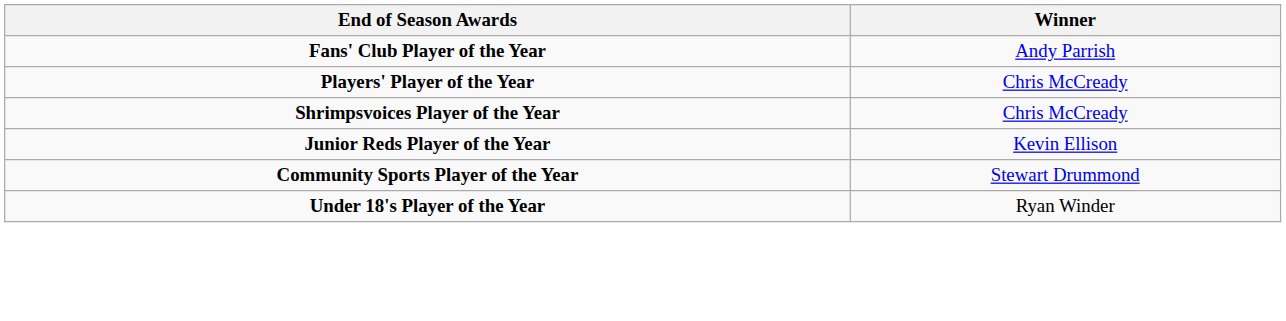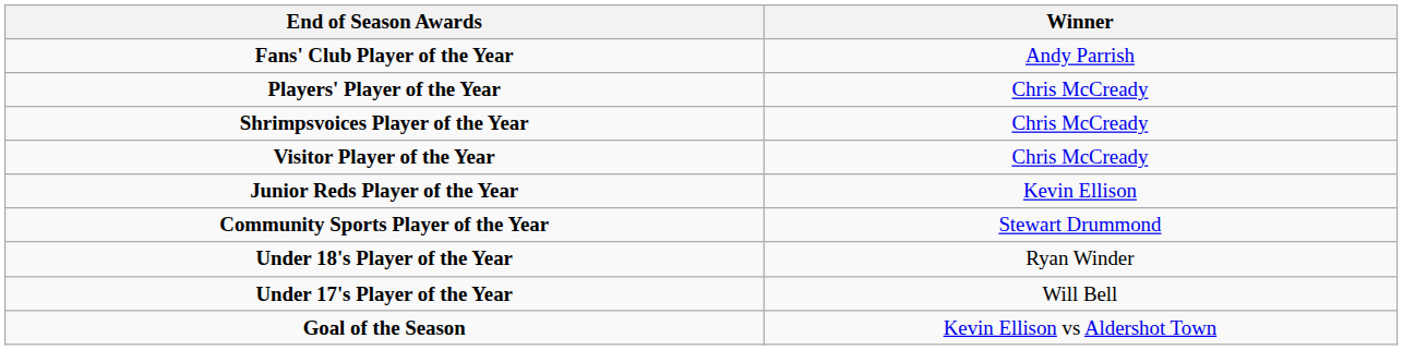+ row: Visitor Player of the Year | Chris McCready
+ row: Under 17's Player of the Year | Will Bell
+ row: Goal of the Season | Kevin Ellison vs Aldershot Town
